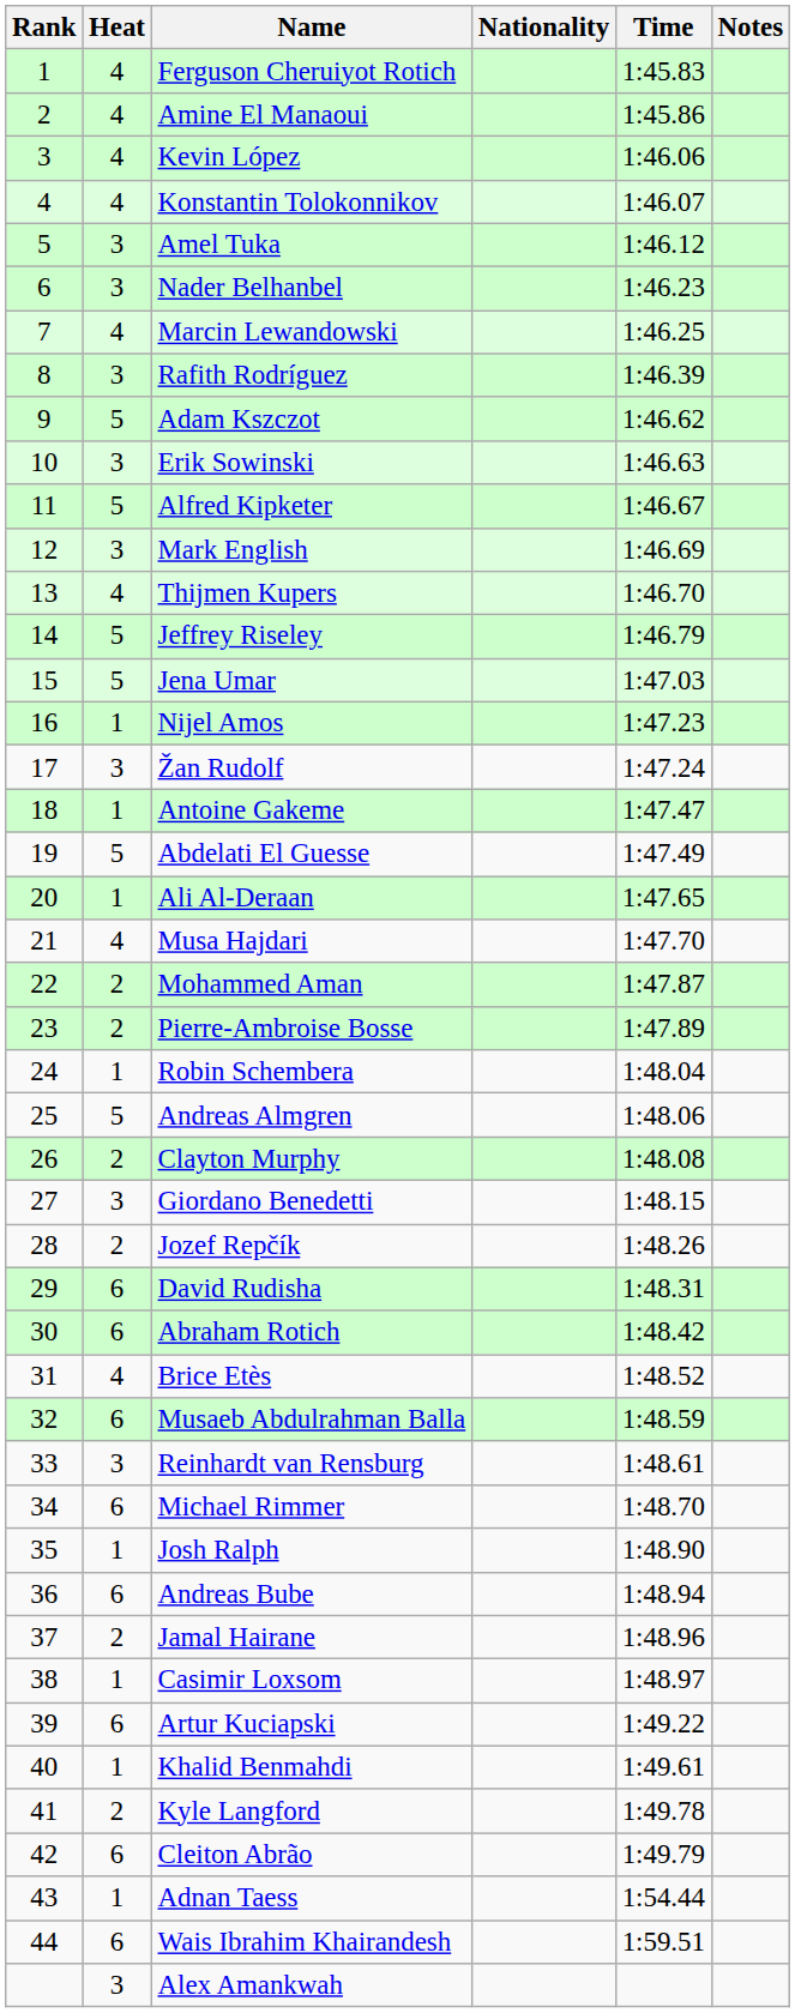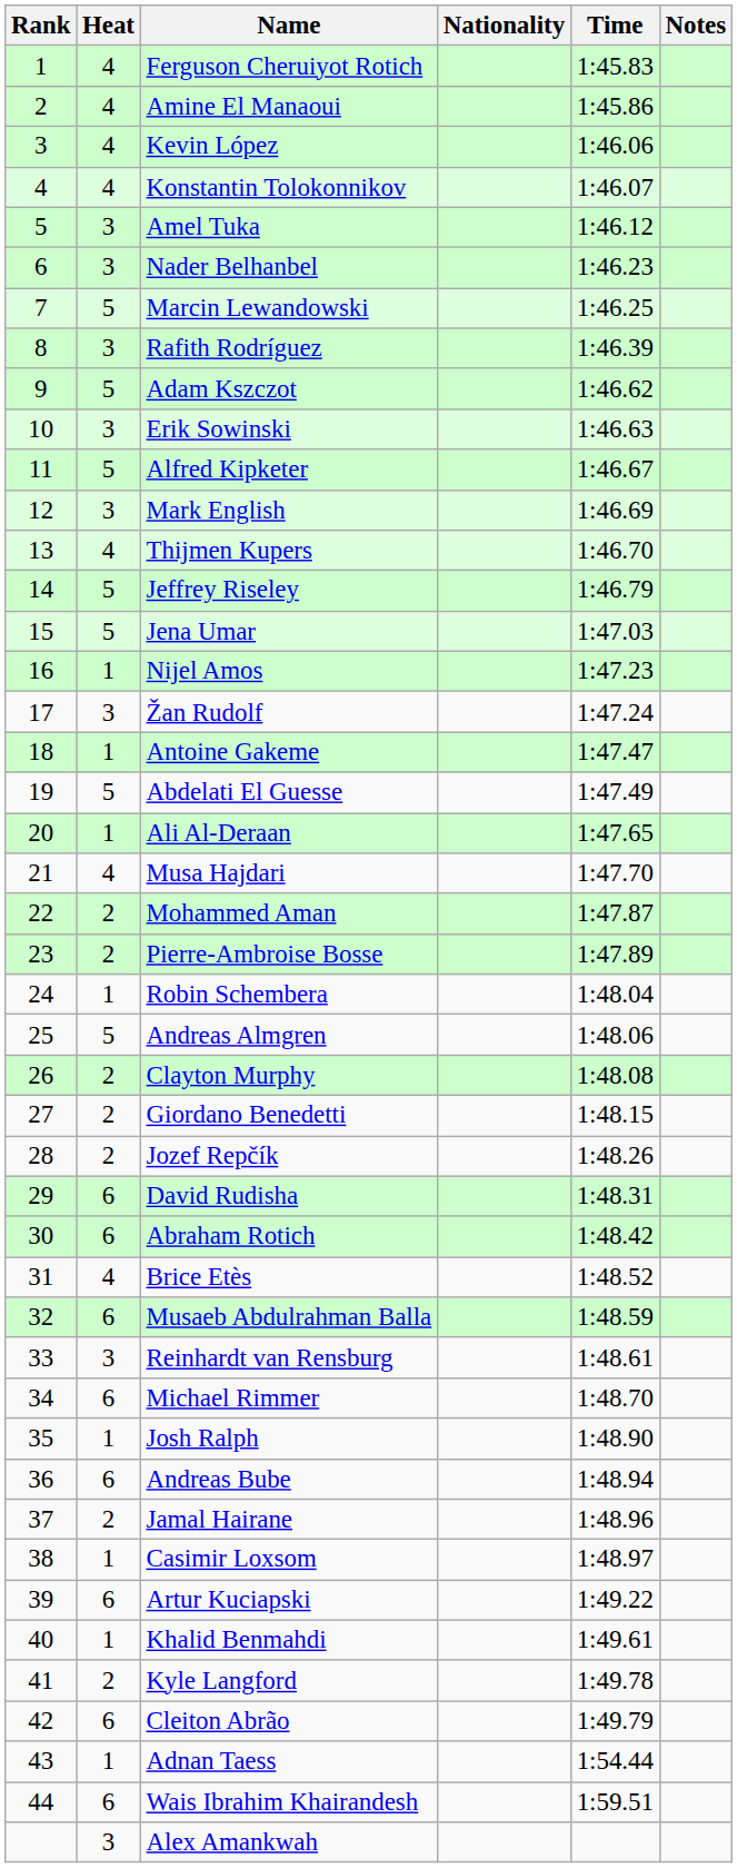Marcin Lewandowski | Heat: 4 -> 5
Giordano Benedetti | Heat: 3 -> 2
